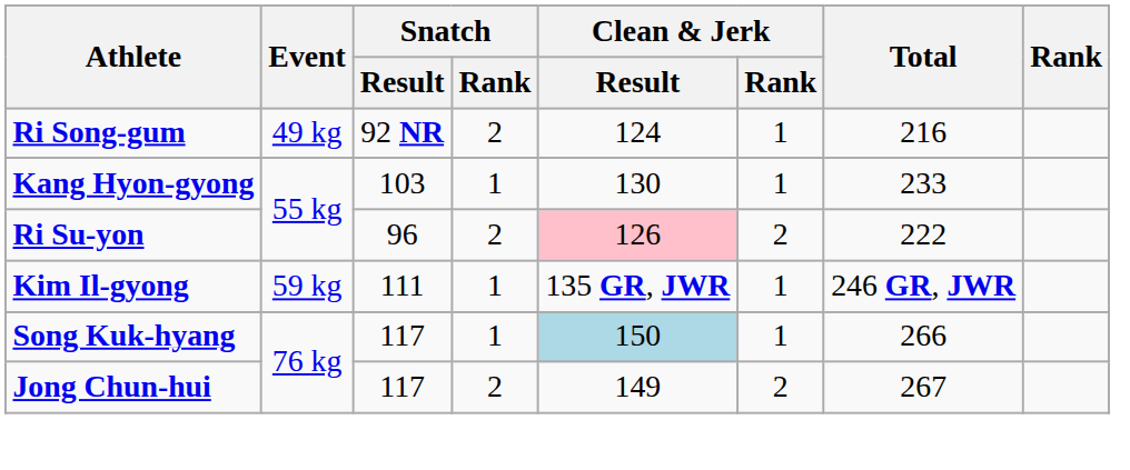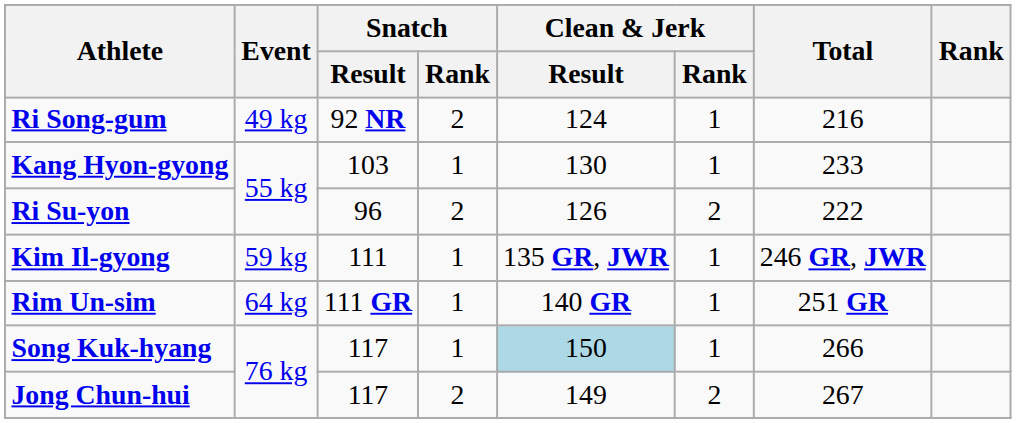Ri Su-yon | Clean & Jerk / Result: pink background -> no background
+ row: Rim Un-sim | 64 kg | 111 GR | 1 | 140 GR | 1 | 251 GR
